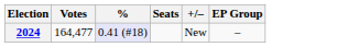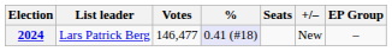+ column: List leader | Lars Patrick Berg
2024 | Votes: 164,477 -> 146,477
